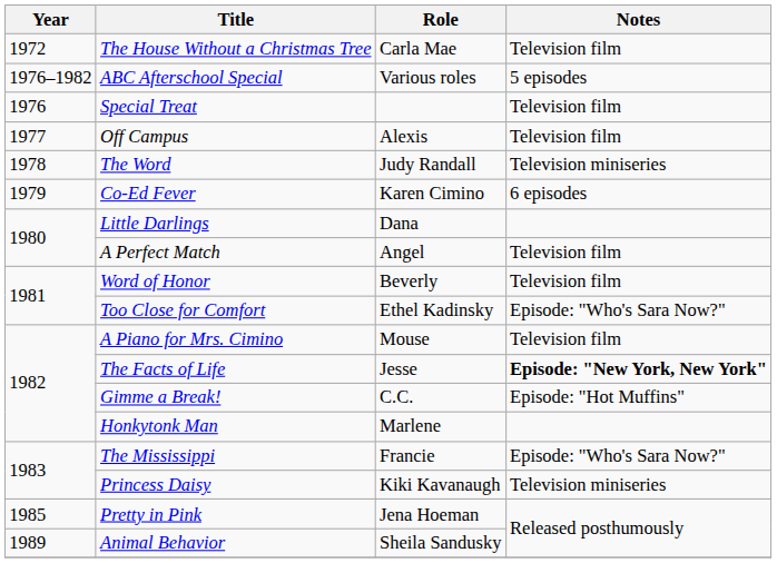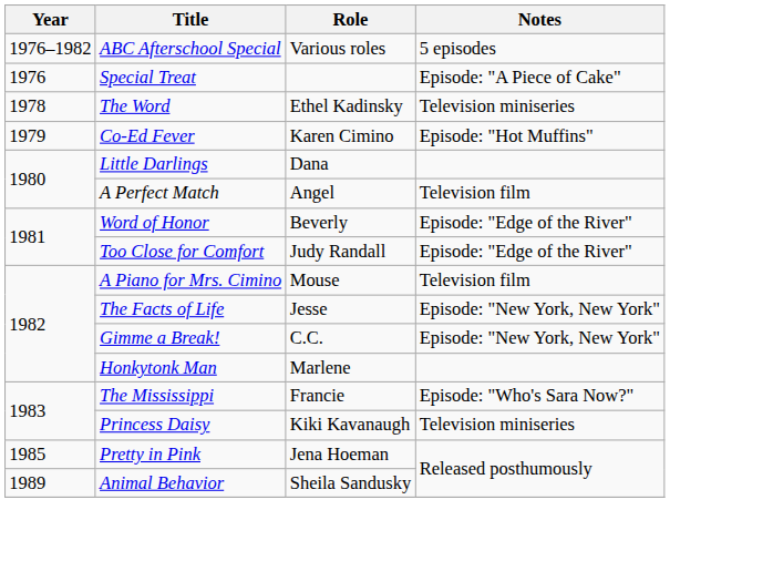- row: 1972 | The House Without a Christmas Tree | Carla Mae | Television film
Special Treat | Notes: Television film -> Episode: "A Piece of Cake"
- row: 1977 | Off Campus | Alexis | Television film
The Word | Role: Judy Randall -> Ethel Kadinsky
Co-Ed Fever | Notes: 6 episodes -> Episode: "Hot Muffins"
Word of Honor | Notes: Television film -> Episode: "Edge of the River"
Too Close for Comfort | Role: Ethel Kadinsky -> Judy Randall
Too Close for Comfort | Notes: Episode: "Who's Sara Now?" -> Episode: "Edge of the River"
The Facts of Life | Notes: bold -> normal
Gimme a Break! | Notes: Episode: "Hot Muffins" -> Episode: "New York, New York"
